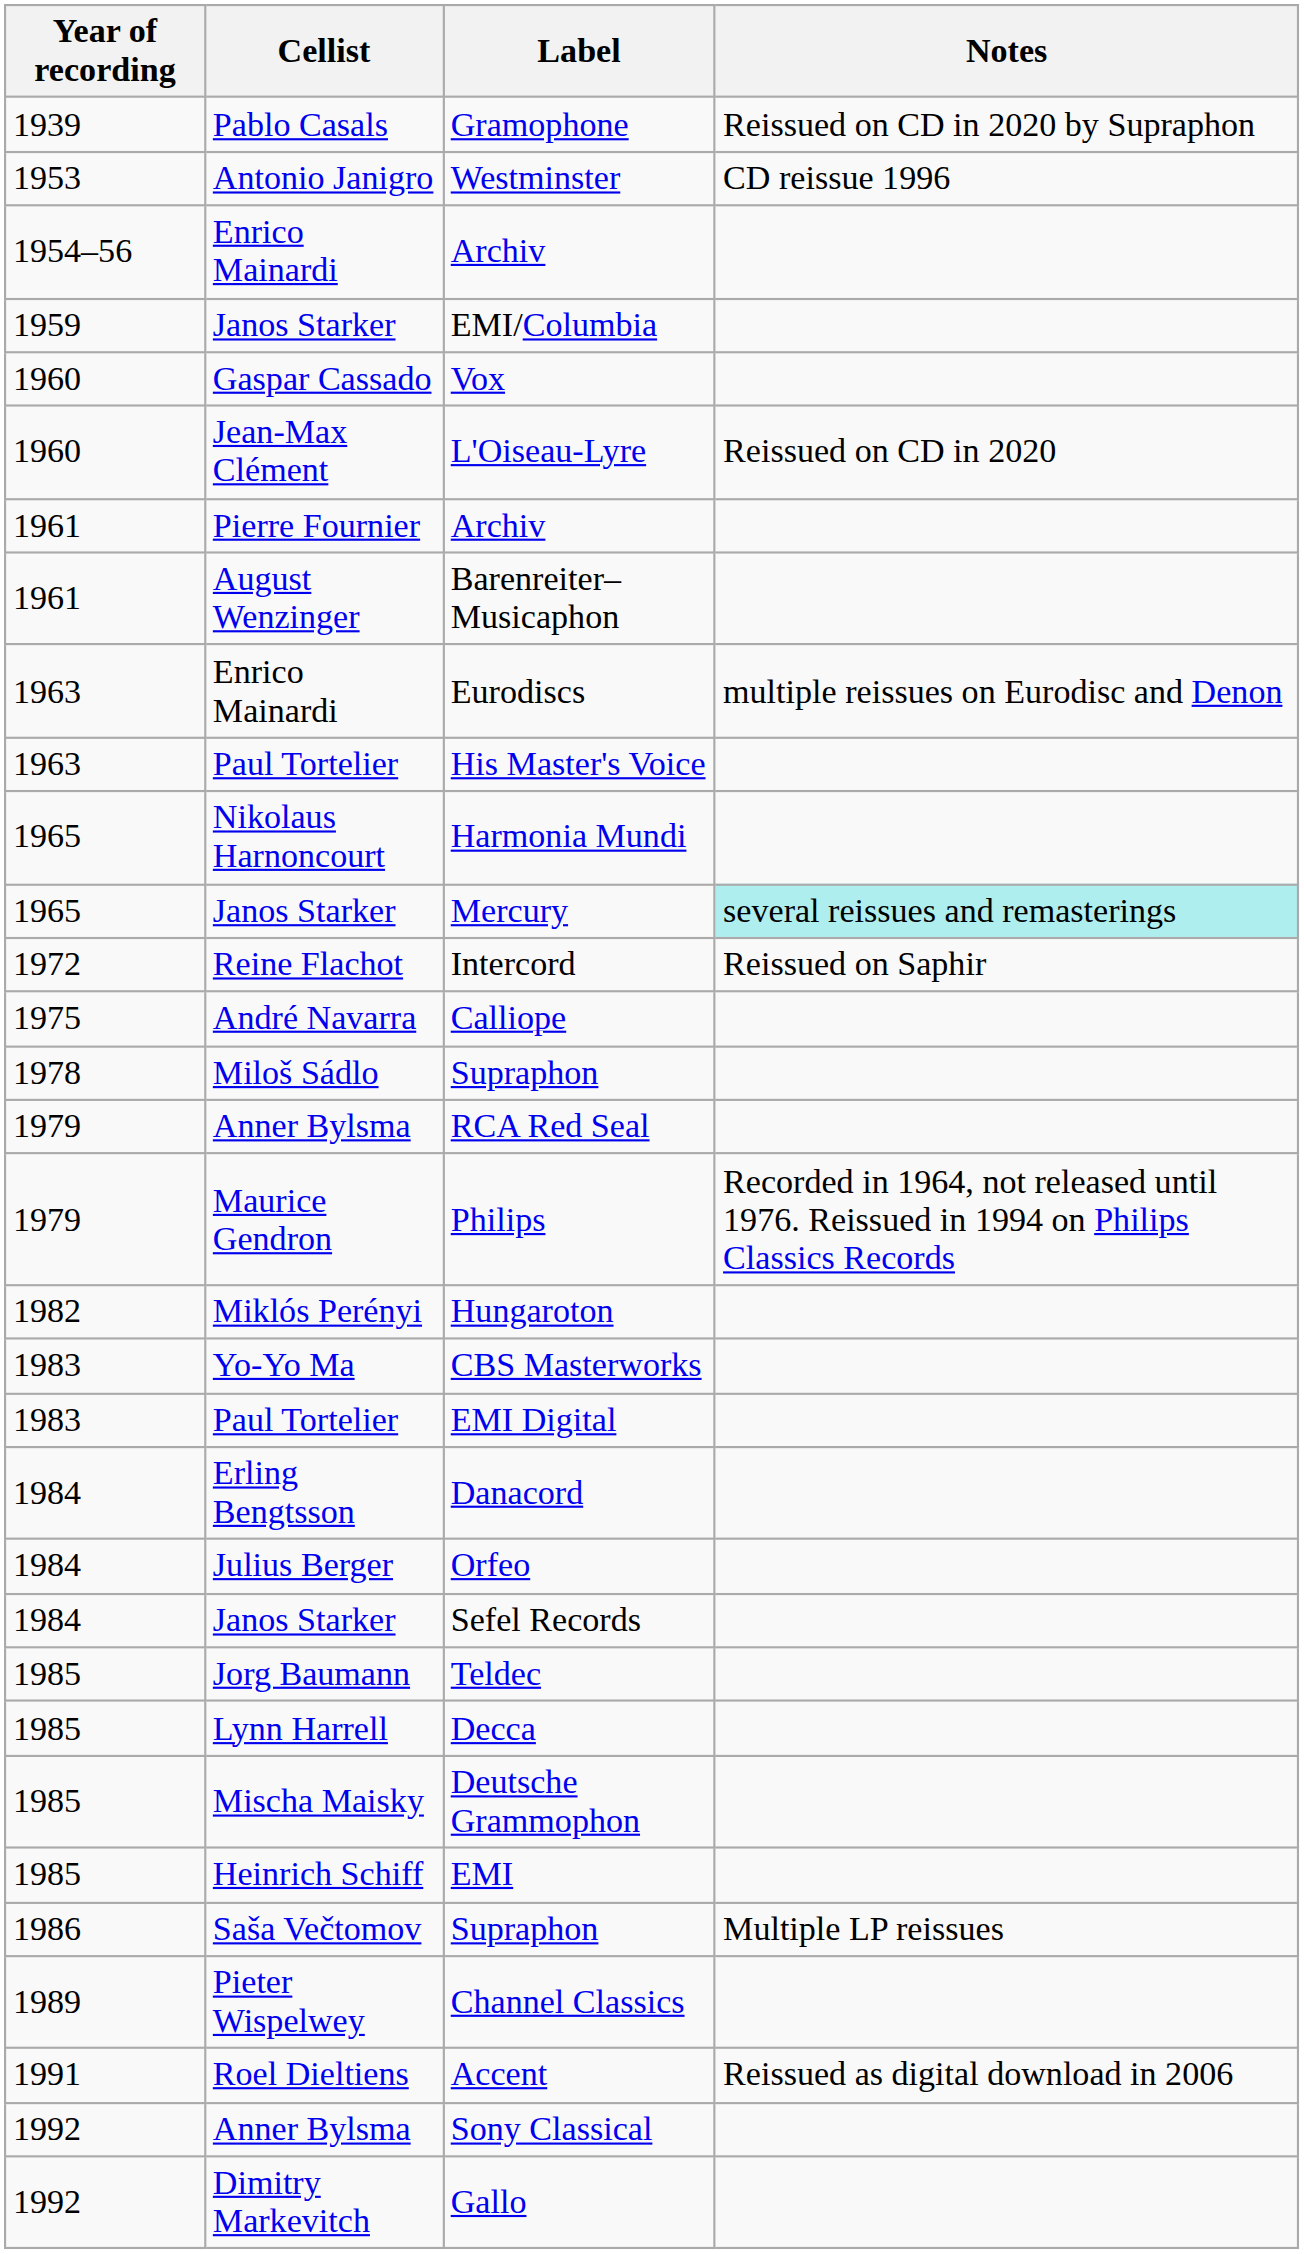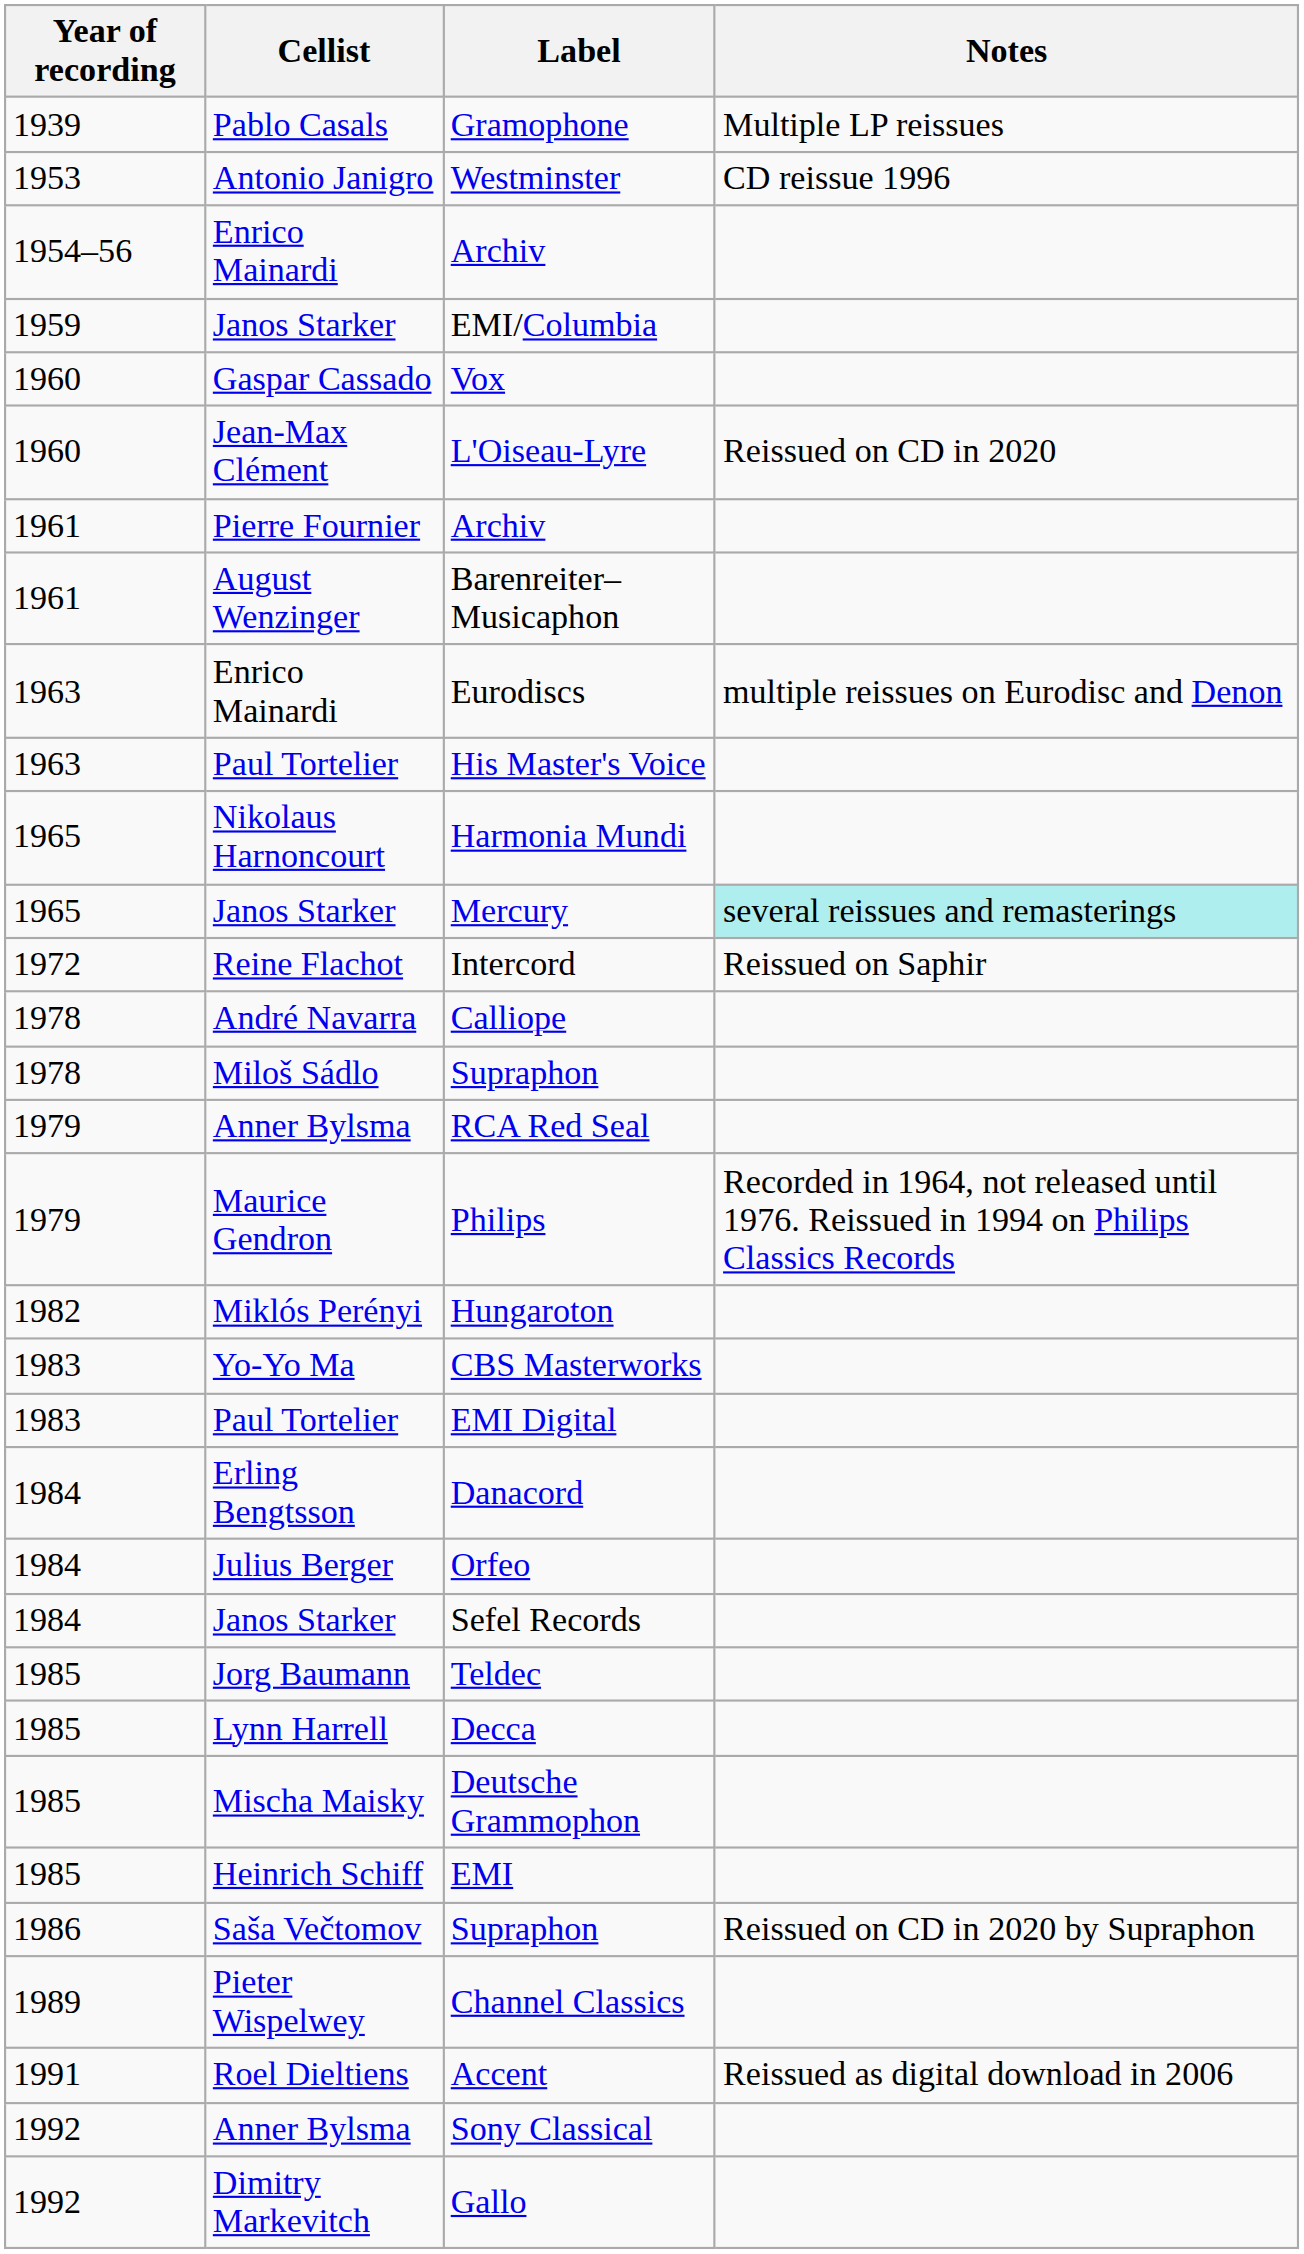Gramophone | Notes: Reissued on CD in 2020 by Supraphon -> Multiple LP reissues
Calliope | Year of recording: 1975 -> 1978
Saša Večtomov / Supraphon | Notes: Multiple LP reissues -> Reissued on CD in 2020 by Supraphon
